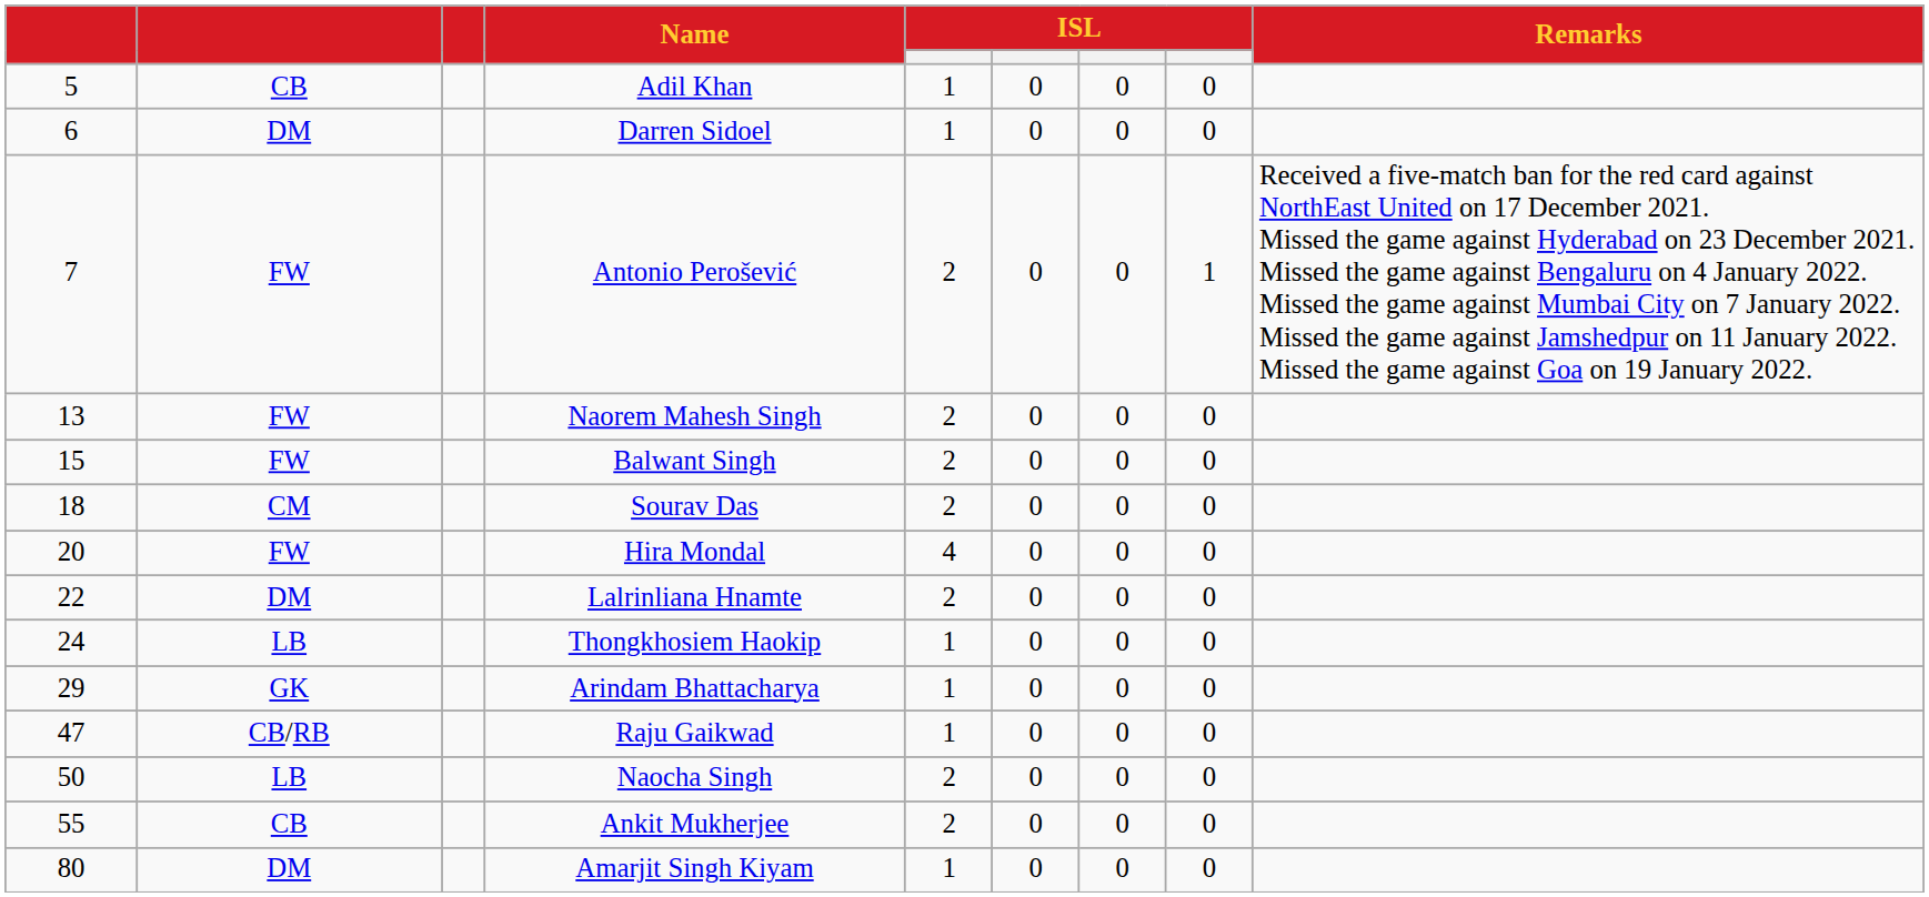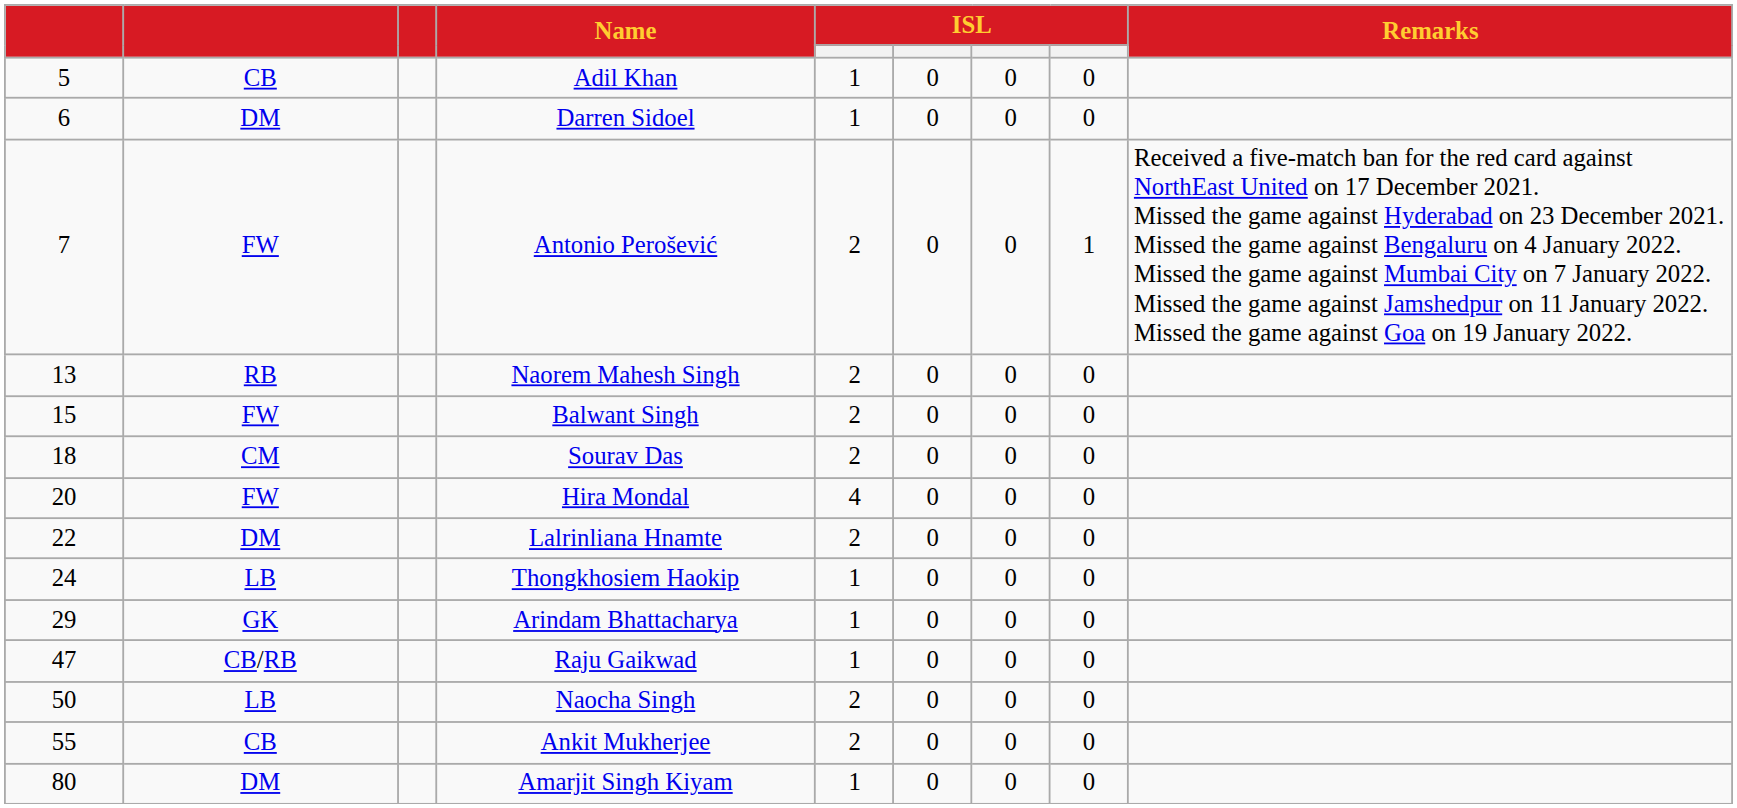Naorem Mahesh Singh | column 2: FW -> RB
